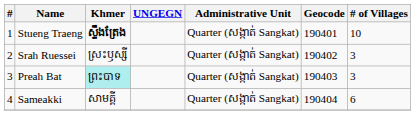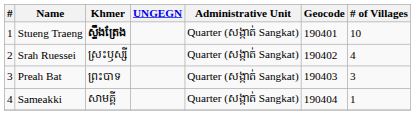Srah Ruessei | # of Villages: 3 -> 4
Preah Bat | Khmer: paleturquoise background -> no background
Sameakki | # of Villages: 6 -> 1
